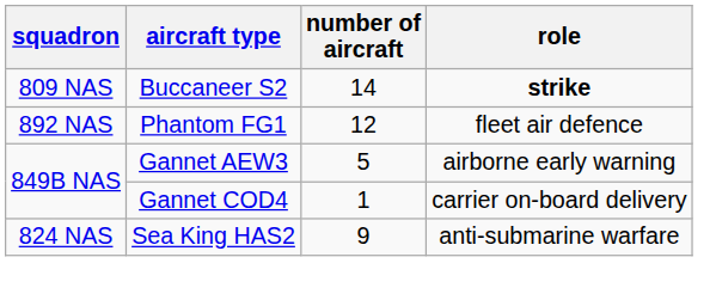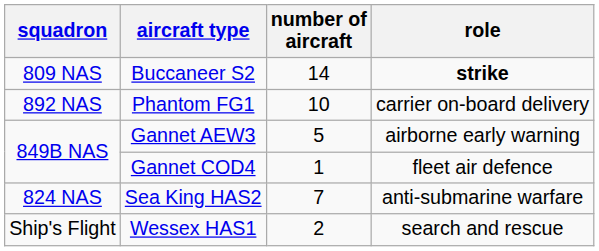Phantom FG1 | number of aircraft: 12 -> 10
Phantom FG1 | role: fleet air defence -> carrier on-board delivery
Gannet COD4 | role: carrier on-board delivery -> fleet air defence
Sea King HAS2 | number of aircraft: 9 -> 7
+ row: Ship's Flight | Wessex HAS1 | 2 | search and rescue
